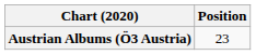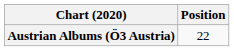Austrian Albums (Ö3 Austria) | Position: 23 -> 22
